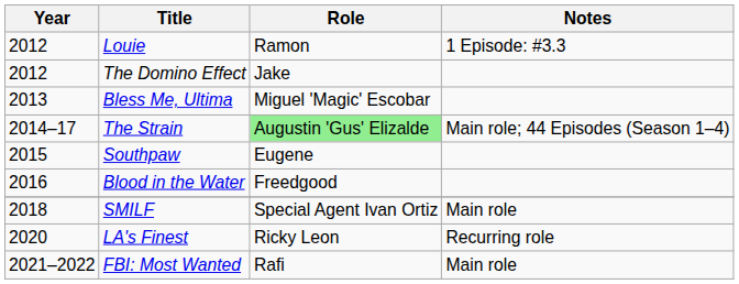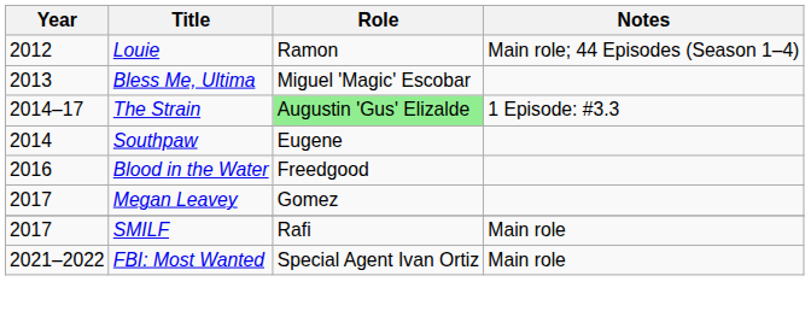Louie | Notes: 1 Episode: #3.3 -> Main role; 44 Episodes (Season 1–4)
- row: 2012 | The Domino Effect | Jake
The Strain | Notes: Main role; 44 Episodes (Season 1–4) -> 1 Episode: #3.3
Southpaw | Year: 2015 -> 2014
+ row: 2017 | Megan Leavey | Gomez
SMILF | Year: 2018 -> 2017
SMILF | Role: Special Agent Ivan Ortiz -> Rafi
- row: 2020 | LA's Finest | Ricky Leon | Recurring role
FBI: Most Wanted | Role: Rafi -> Special Agent Ivan Ortiz
